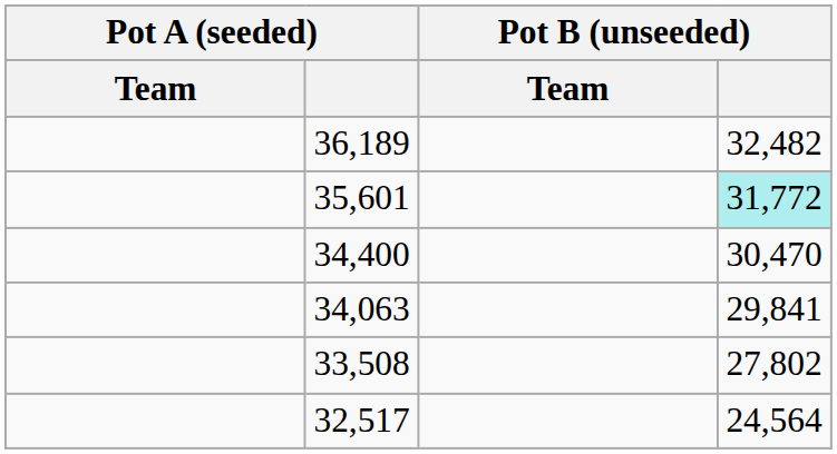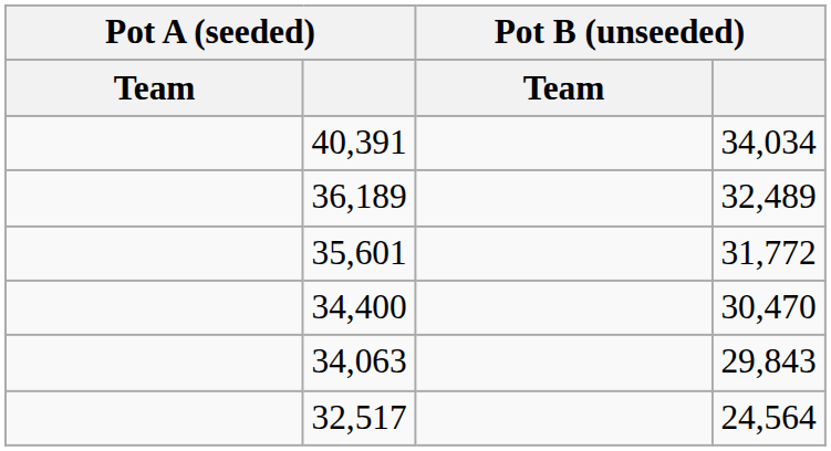+ row: 40,391 | 34,034
36,189 | Pot B (unseeded): 32,482 -> 32,489
35,601 | Pot B (unseeded): paleturquoise background -> no background
34,063 | Pot B (unseeded): 29,841 -> 29,843
- row: 33,508 | 27,802
